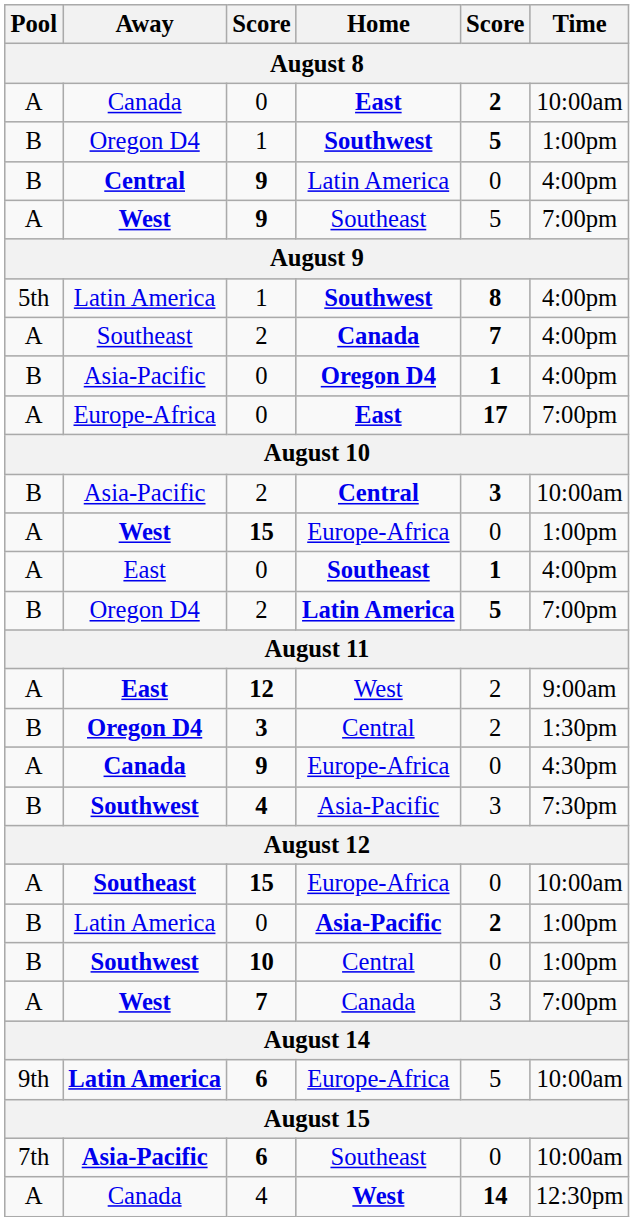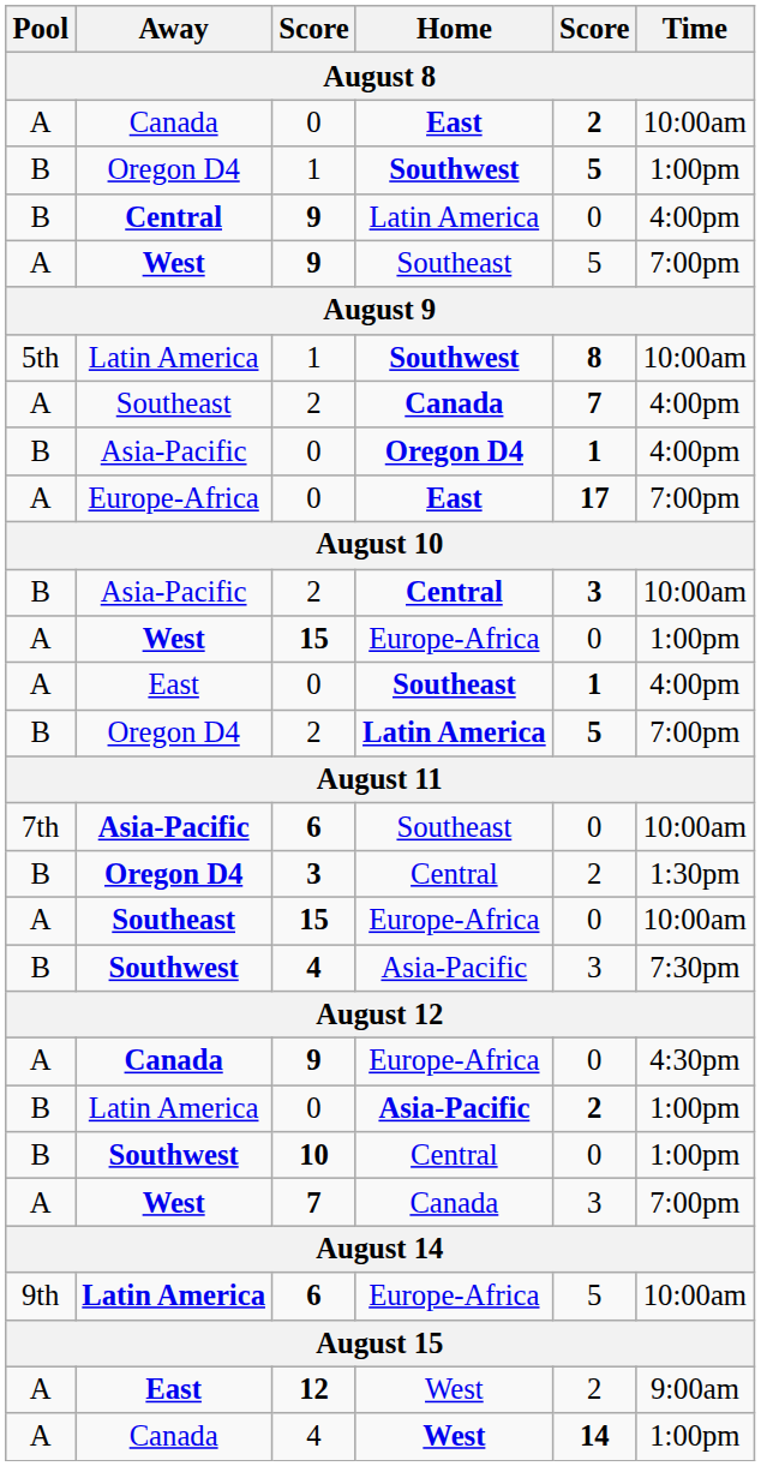Latin America / 1 | Time: 4:00pm -> 10:00am
rows swapped: 12 <-> Asia-Pacific / 6
rows swapped: Canada / 9 <-> Southeast / 15
Canada / 4 | Time: 12:30pm -> 1:00pm
